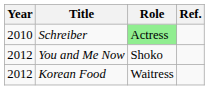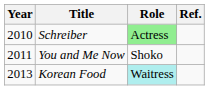You and Me Now | Year: 2012 -> 2011
Korean Food | Year: 2012 -> 2013
Korean Food | Role: no background -> paleturquoise background
